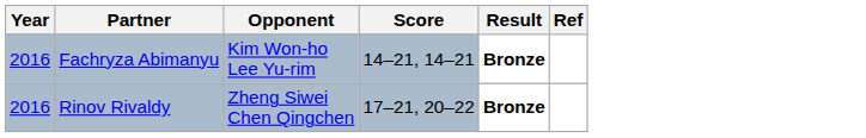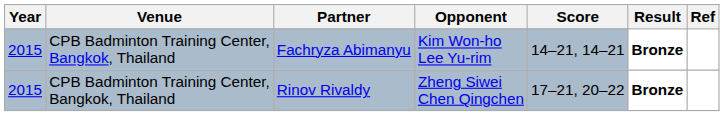+ column: Venue | CPB Badminton Training Center, Bangkok, Thailand | CPB Badminton Training Center, Bangkok, Thailand
Fachryza Abimanyu | Year: 2016 -> 2015
Rinov Rivaldy | Year: 2016 -> 2015
